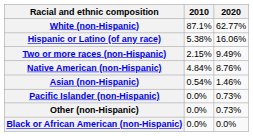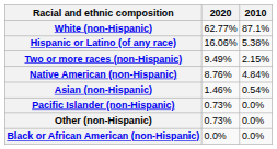columns swapped: 2010 <-> 2020
